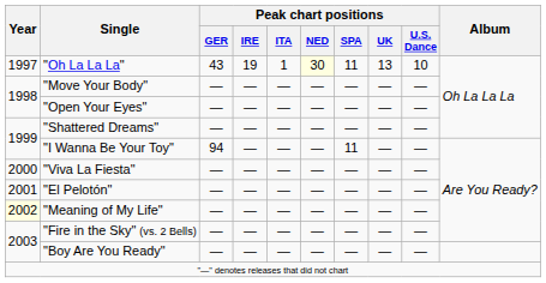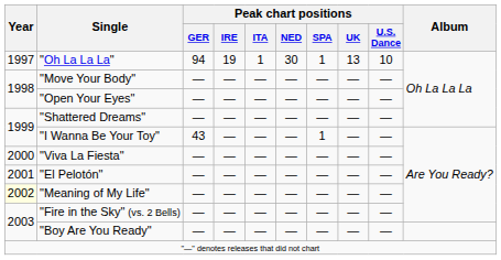"Oh La La La" | Peak chart positions / GER: 43 -> 94
"Oh La La La" | Peak chart positions / NED: lightyellow background -> no background
"Oh La La La" | Peak chart positions / SPA: 11 -> 1
"I Wanna Be Your Toy" | Peak chart positions / GER: 94 -> 43
"I Wanna Be Your Toy" | Peak chart positions / SPA: 11 -> 1
